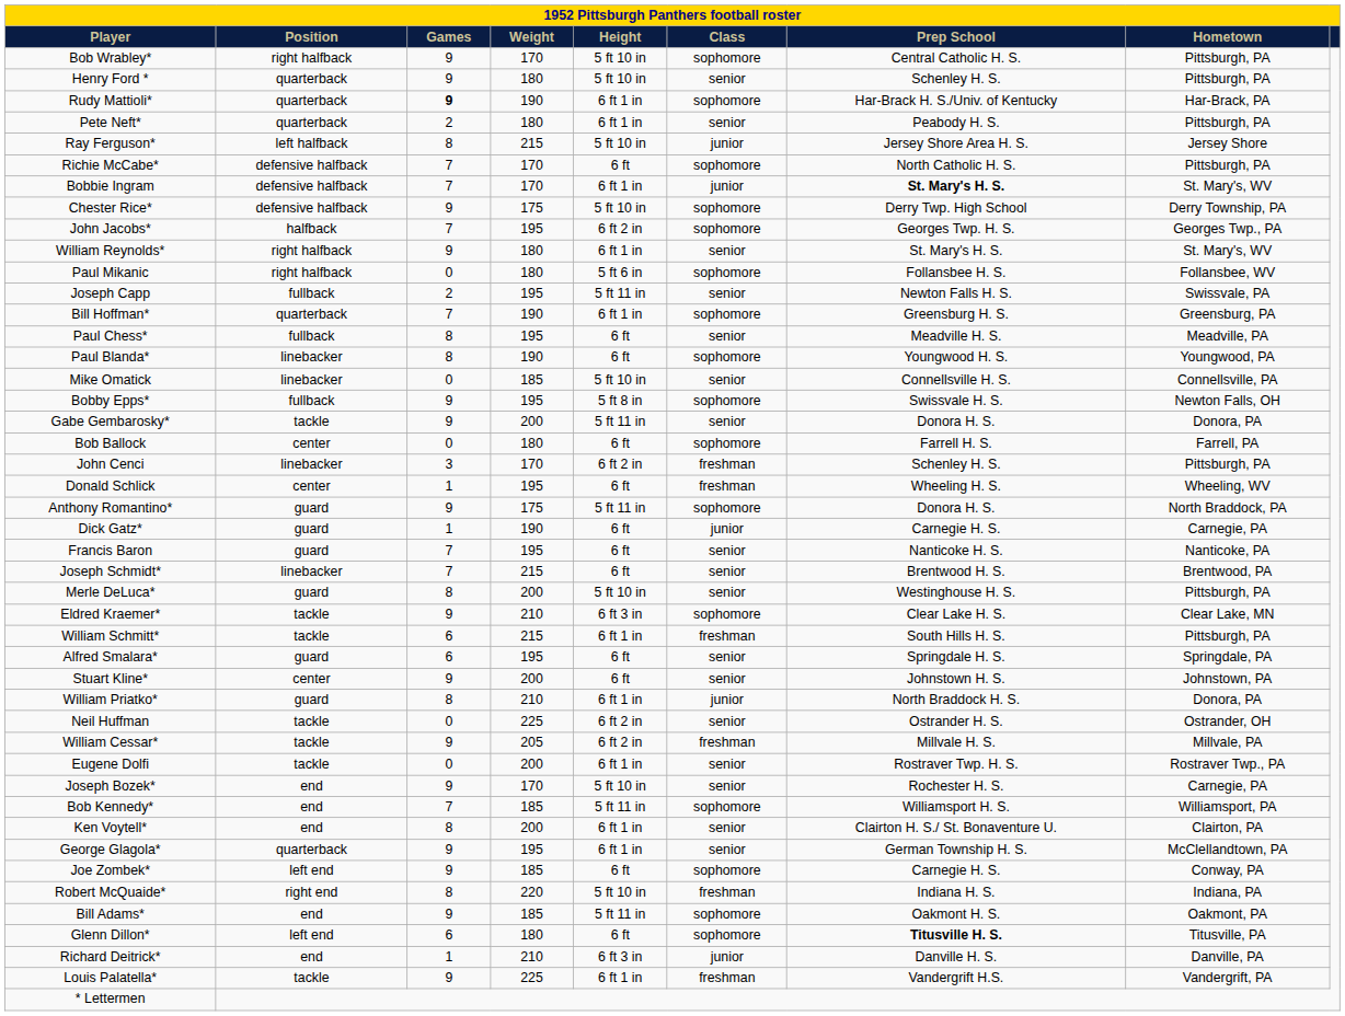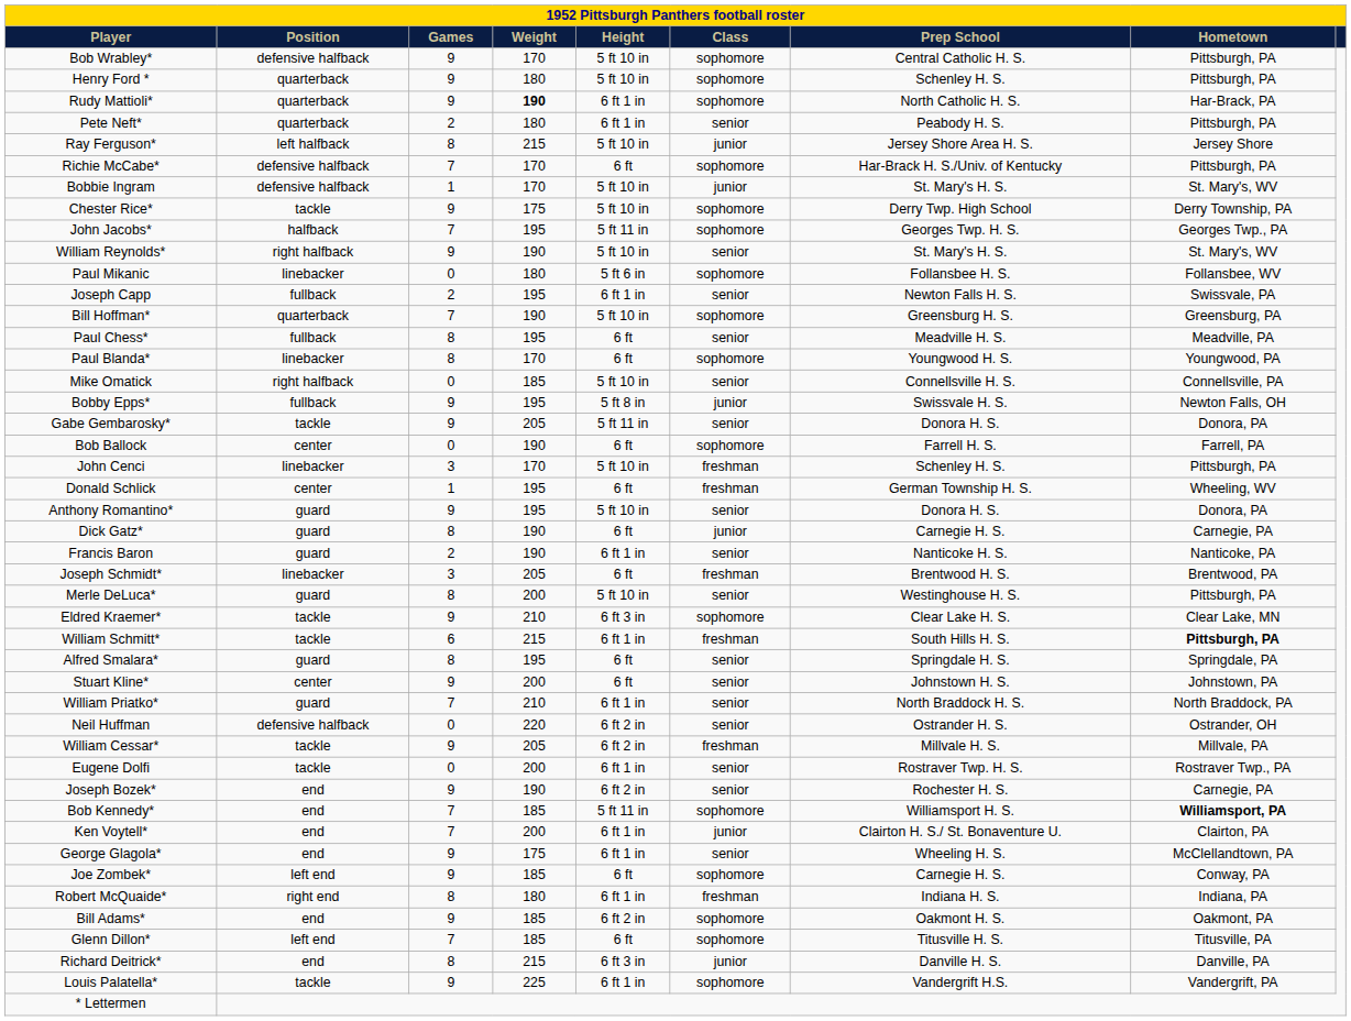Bob Wrabley* | Position: right halfback -> defensive halfback
Henry Ford * | Class: senior -> sophomore
Rudy Mattioli* | Games: bold -> normal
Rudy Mattioli* | Weight: normal -> bold
Rudy Mattioli* | Prep School: Har-Brack H. S./Univ. of Kentucky -> North Catholic H. S.
Richie McCabe* | Prep School: North Catholic H. S. -> Har-Brack H. S./Univ. of Kentucky
Bobbie Ingram | Games: 7 -> 1
Bobbie Ingram | Height: 6 ft 1 in -> 5 ft 10 in
Bobbie Ingram | Prep School: bold -> normal
Chester Rice* | Position: defensive halfback -> tackle
John Jacobs* | Height: 6 ft 2 in -> 5 ft 11 in
William Reynolds* | Weight: 180 -> 190
William Reynolds* | Height: 6 ft 1 in -> 5 ft 10 in
Paul Mikanic | Position: right halfback -> linebacker
Joseph Capp | Height: 5 ft 11 in -> 6 ft 1 in
Bill Hoffman* | Height: 6 ft 1 in -> 5 ft 10 in
Paul Blanda* | Weight: 190 -> 170
Mike Omatick | Position: linebacker -> right halfback
Bobby Epps* | Class: sophomore -> junior
Gabe Gembarosky* | Weight: 200 -> 205
Bob Ballock | Weight: 180 -> 190
John Cenci | Height: 6 ft 2 in -> 5 ft 10 in
Donald Schlick | Prep School: Wheeling H. S. -> German Township H. S.
Anthony Romantino* | Weight: 175 -> 195
Anthony Romantino* | Height: 5 ft 11 in -> 5 ft 10 in
Anthony Romantino* | Class: sophomore -> senior
Anthony Romantino* | Hometown: North Braddock, PA -> Donora, PA
Dick Gatz* | Games: 1 -> 8
Francis Baron | Games: 7 -> 2
Francis Baron | Weight: 195 -> 190
Francis Baron | Height: 6 ft -> 6 ft 1 in
Joseph Schmidt* | Games: 7 -> 3
Joseph Schmidt* | Weight: 215 -> 205
Joseph Schmidt* | Class: senior -> freshman
William Schmitt* | Hometown: normal -> bold
Alfred Smalara* | Games: 6 -> 8
William Priatko* | Games: 8 -> 7
William Priatko* | Class: junior -> senior
William Priatko* | Hometown: Donora, PA -> North Braddock, PA
Neil Huffman | Position: tackle -> defensive halfback
Neil Huffman | Weight: 225 -> 220
Joseph Bozek* | Weight: 170 -> 190
Joseph Bozek* | Height: 5 ft 10 in -> 6 ft 2 in
Bob Kennedy* | Hometown: normal -> bold
Ken Voytell* | Games: 8 -> 7
Ken Voytell* | Class: senior -> junior
George Glagola* | Position: quarterback -> end
George Glagola* | Weight: 195 -> 175
George Glagola* | Prep School: German Township H. S. -> Wheeling H. S.
Robert McQuaide* | Weight: 220 -> 180
Robert McQuaide* | Height: 5 ft 10 in -> 6 ft 1 in
Bill Adams* | Height: 5 ft 11 in -> 6 ft 2 in
Glenn Dillon* | Games: 6 -> 7
Glenn Dillon* | Weight: 180 -> 185
Glenn Dillon* | Prep School: bold -> normal
Richard Deitrick* | Games: 1 -> 8
Richard Deitrick* | Weight: 210 -> 215
Louis Palatella* | Class: freshman -> sophomore
